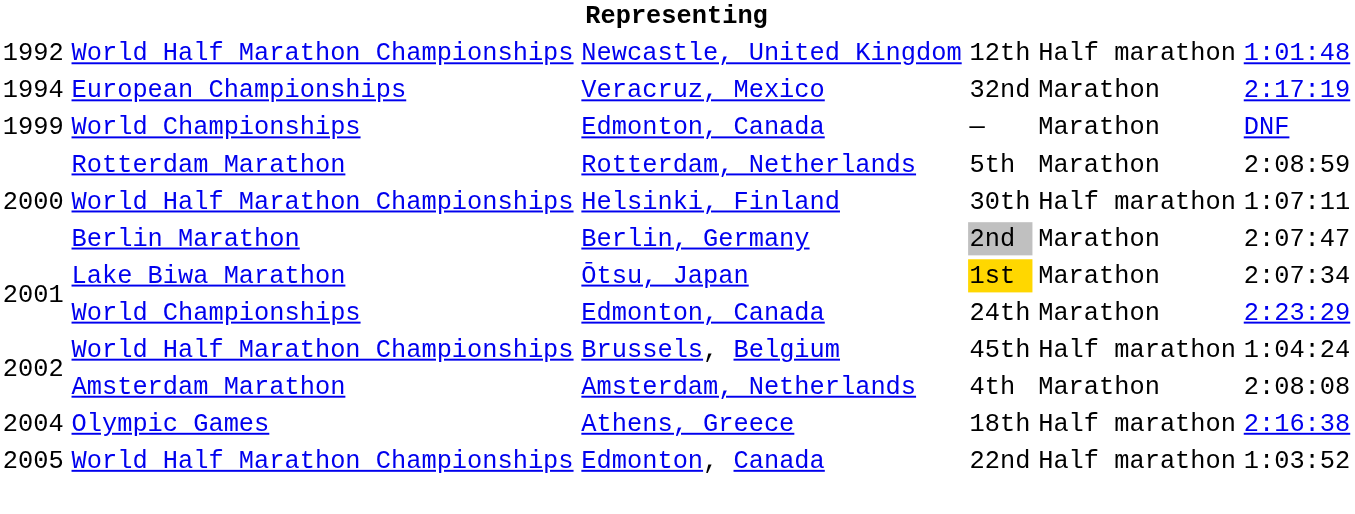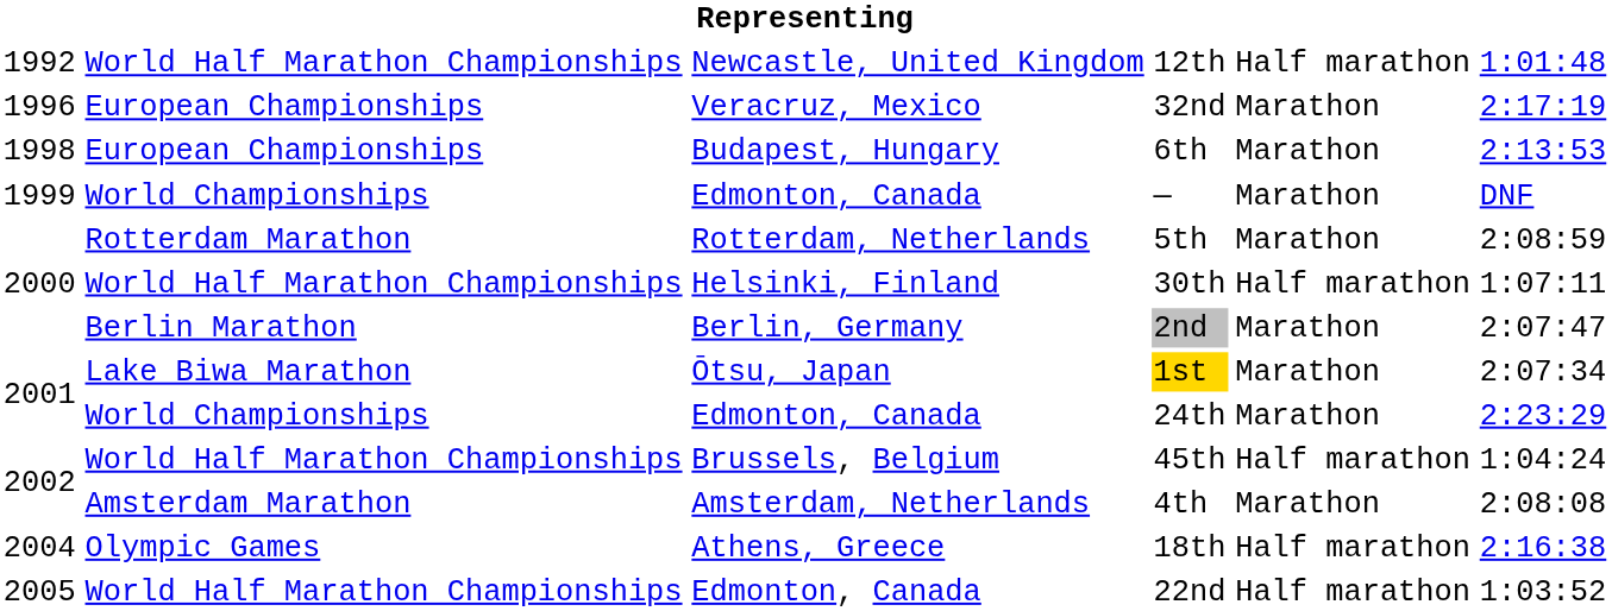32nd | column 1: 1994 -> 1996
+ row: 1998 | European Championships | Budapest, Hungary | 6th | Marathon | 2:13:53
